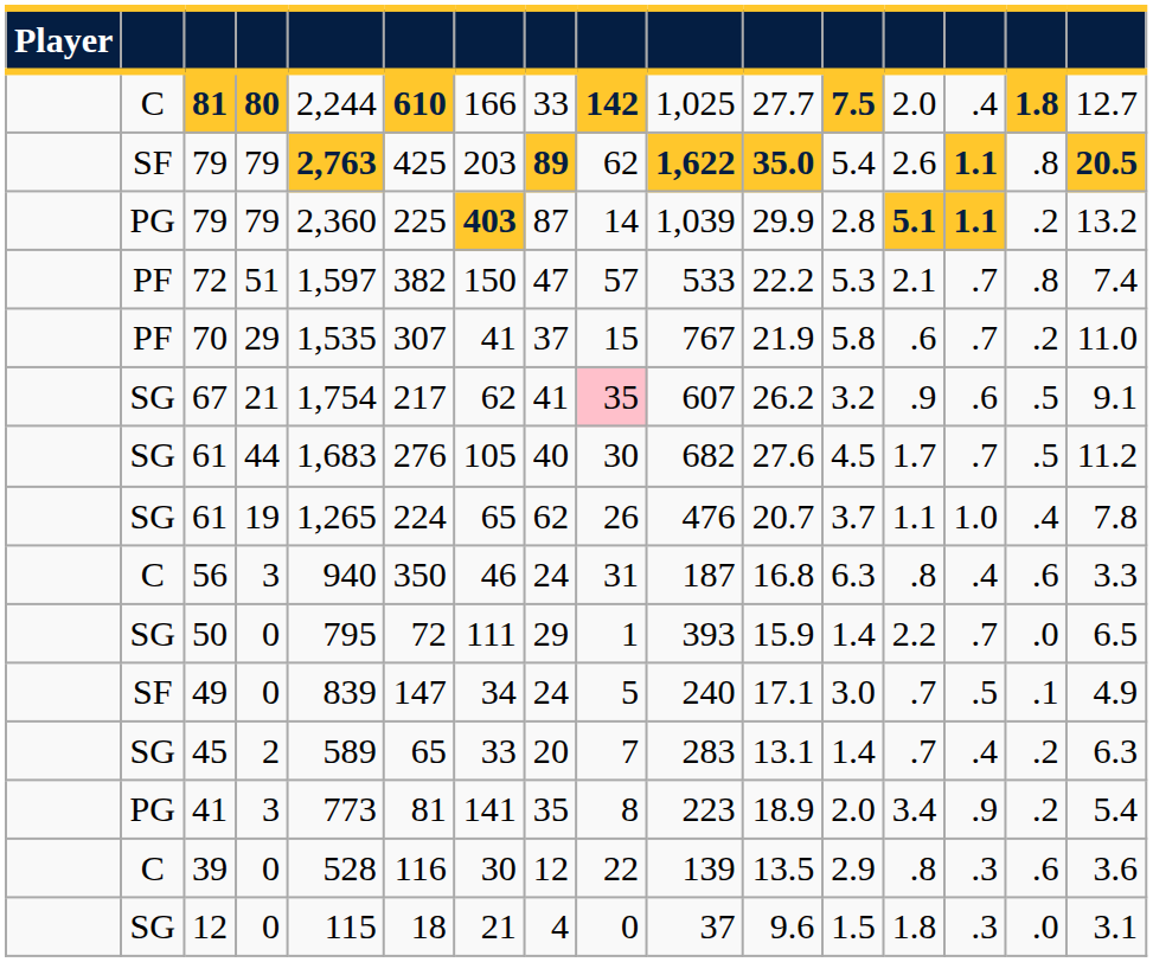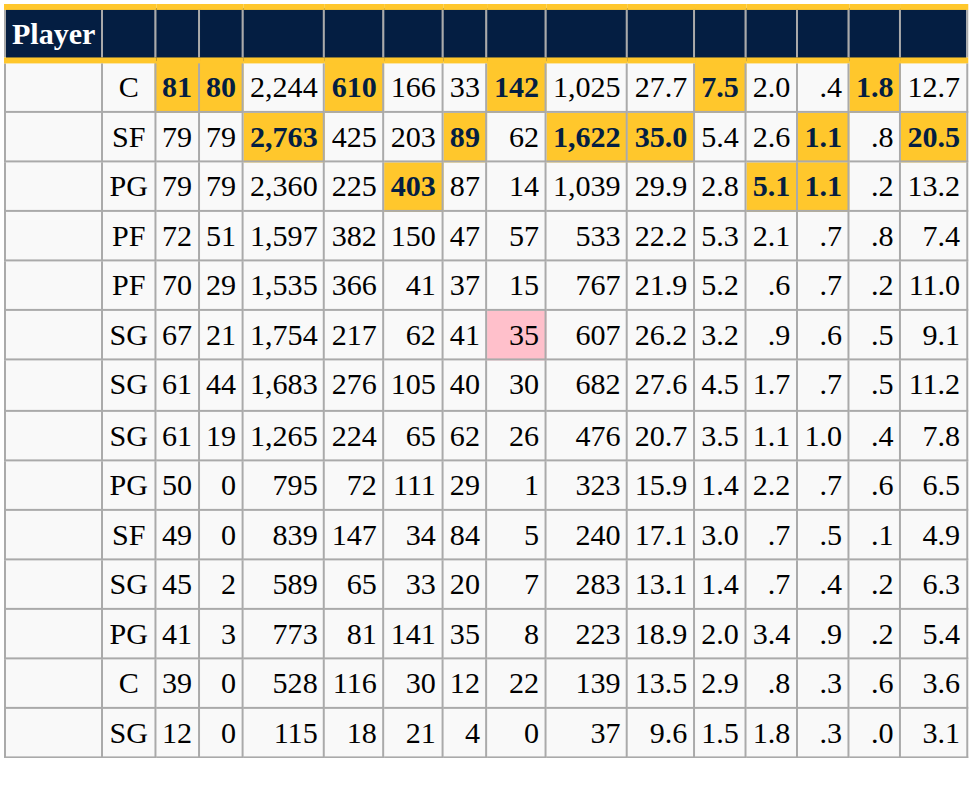70 | column 6: 307 -> 366
70 | column 12: 5.8 -> 5.2
61 / 19 | column 12: 3.7 -> 3.5
- row: C | 56 | 3 | 940 | 350 | 46 | 24 | 31 | 187 | 16.8 | 6.3 | .8 | .4 | .6 | 3.3
50 | column 2: SG -> PG
50 | column 10: 393 -> 323
50 | column 15: .0 -> .6
49 | column 8: 24 -> 84
